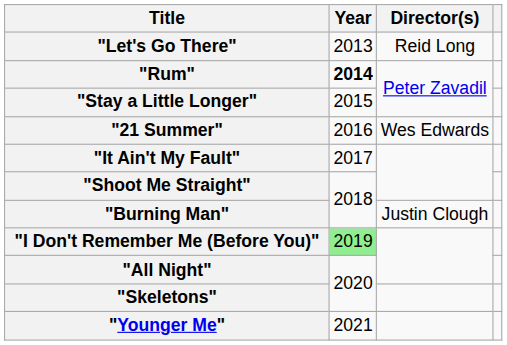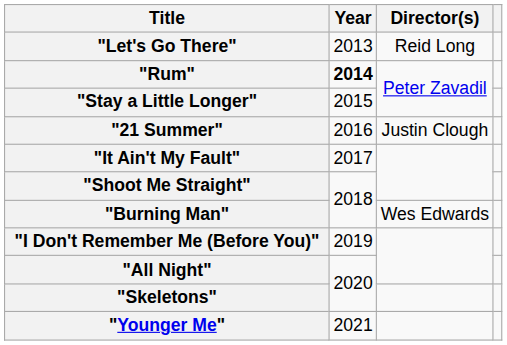"21 Summer" | Director(s): Wes Edwards -> Justin Clough
"Burning Man" | Director(s): Justin Clough -> Wes Edwards
"I Don't Remember Me (Before You)" | Year: lightgreen background -> no background
